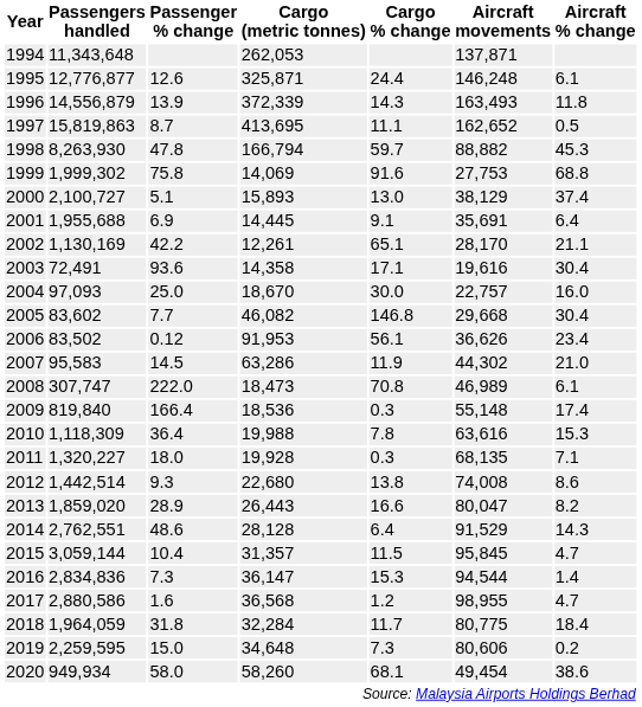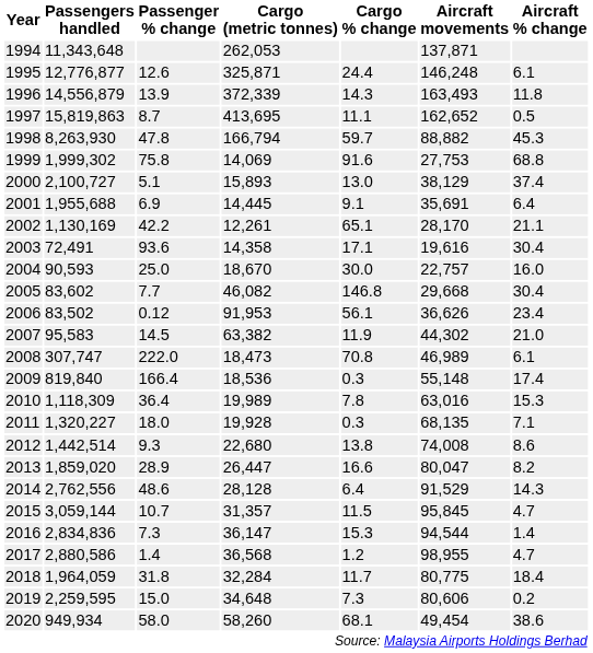2004 | Passengers handled: 97,093 -> 90,593
2007 | Cargo (metric tonnes): 63,286 -> 63,382
2010 | Cargo (metric tonnes): 19,988 -> 19,989
2010 | Aircraft movements: 63,616 -> 63,016
2013 | Cargo (metric tonnes): 26,443 -> 26,447
2014 | Passengers handled: 2,762,551 -> 2,762,556
2015 | Passenger % change: 10.4 -> 10.7
2017 | Passenger % change: 1.6 -> 1.4
